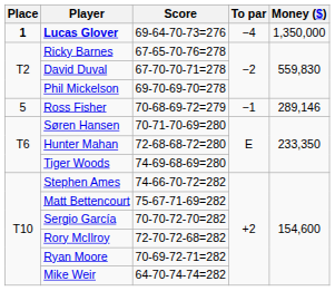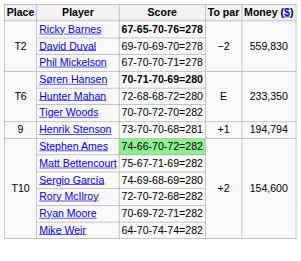- row: 1 | Lucas Glover | 69-64-70-73=276 | −4 | 1,350,000
Ricky Barnes | Score: normal -> bold
David Duval | Score: 67-70-70-71=278 -> 69-70-69-70=278
Phil Mickelson | Score: 69-70-69-70=278 -> 67-70-70-71=278
- row: 5 | Ross Fisher | 70-68-69-72=279 | −1 | 289,146
Søren Hansen | Score: normal -> bold
Tiger Woods | Score: 74-69-68-69=280 -> 70-70-72-70=282
+ row: 9 | Henrik Stenson | 73-70-70-68=281 | +1 | 194,794
Stephen Ames | Score: no background -> lightgreen background
Sergio García | Score: 70-70-72-70=282 -> 74-69-68-69=280
